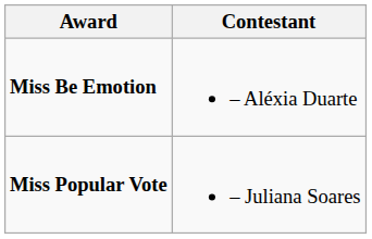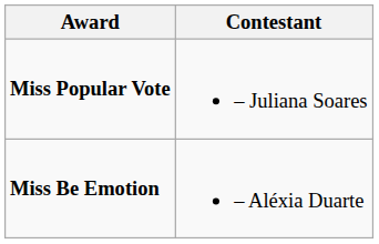rows swapped: Miss Be Emotion <-> Miss Popular Vote
